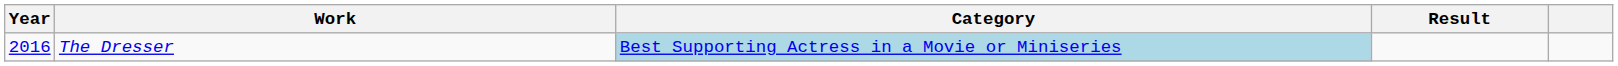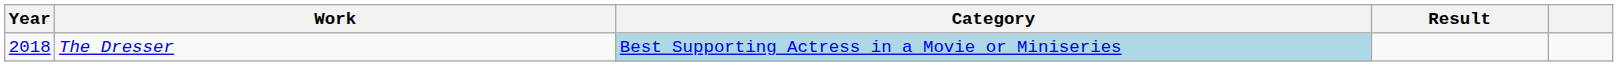The Dresser | Year: 2016 -> 2018
